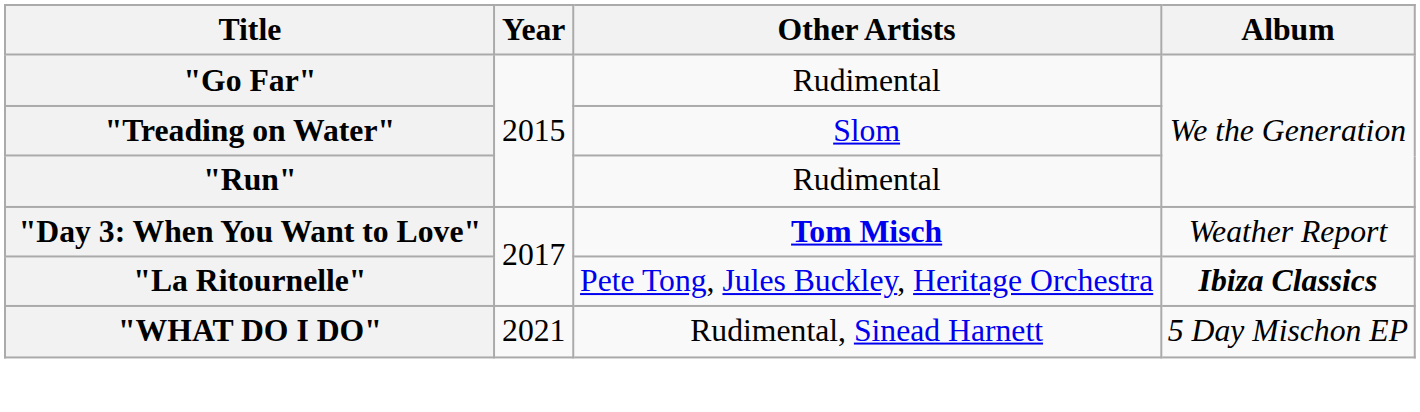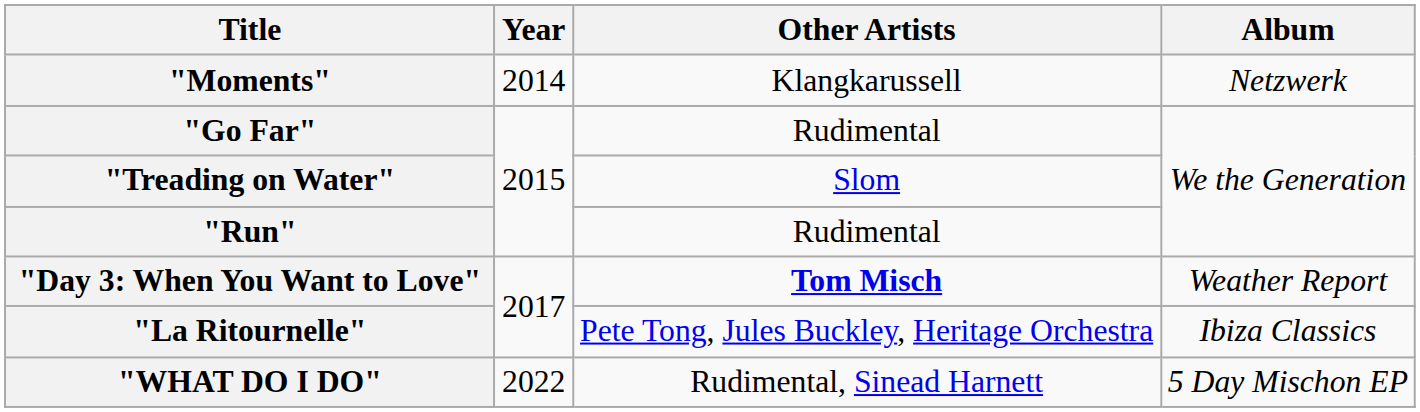+ row: "Moments" | 2014 | Klangkarussell | Netzwerk
"La Ritournelle" | Album: bold -> normal
"WHAT DO I DO" | Year: 2021 -> 2022
